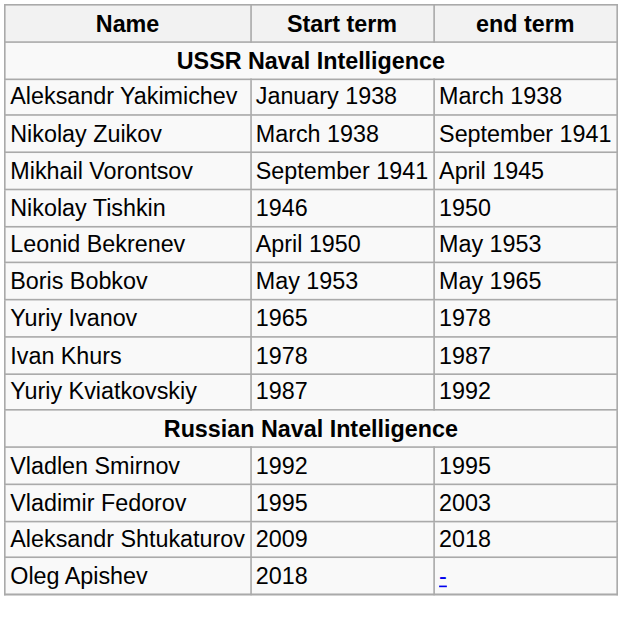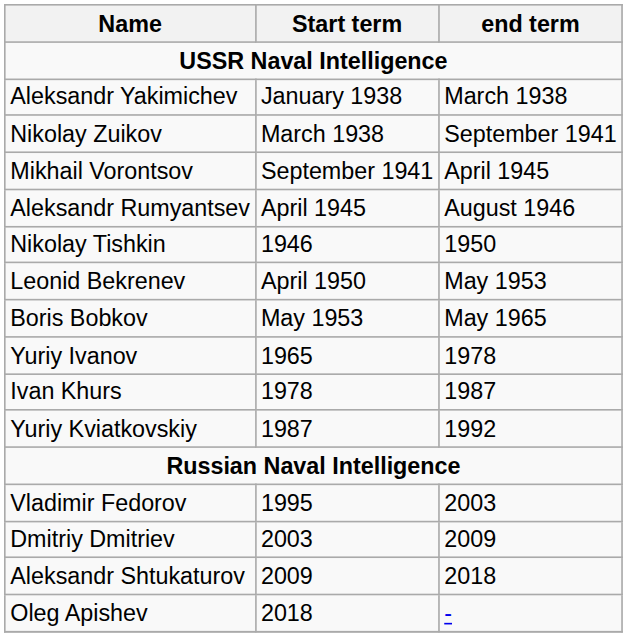+ row: Aleksandr Rumyantsev | April 1945 | August 1946
- row: Vladlen Smirnov | 1992 | 1995
+ row: Dmitriy Dmitriev | 2003 | 2009
